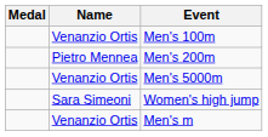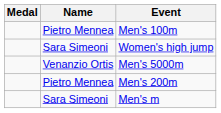Men's 100m | Name: Venanzio Ortis -> Pietro Mennea
rows swapped: Men's 200m <-> Women's high jump
Men's m | Name: Venanzio Ortis -> Sara Simeoni
